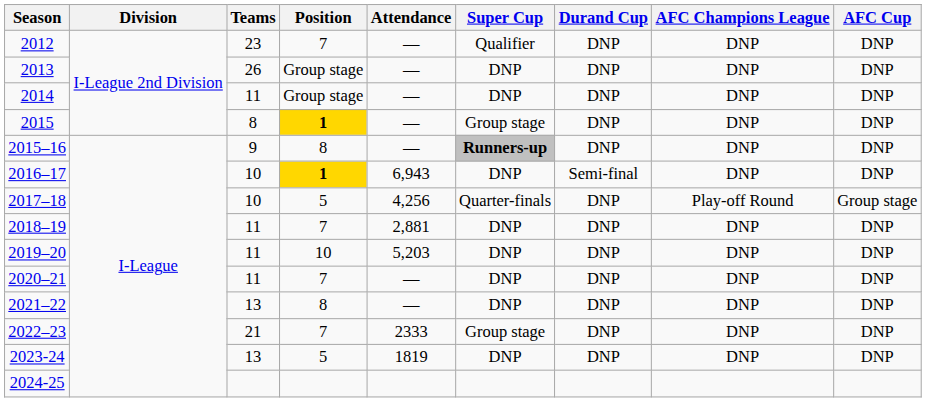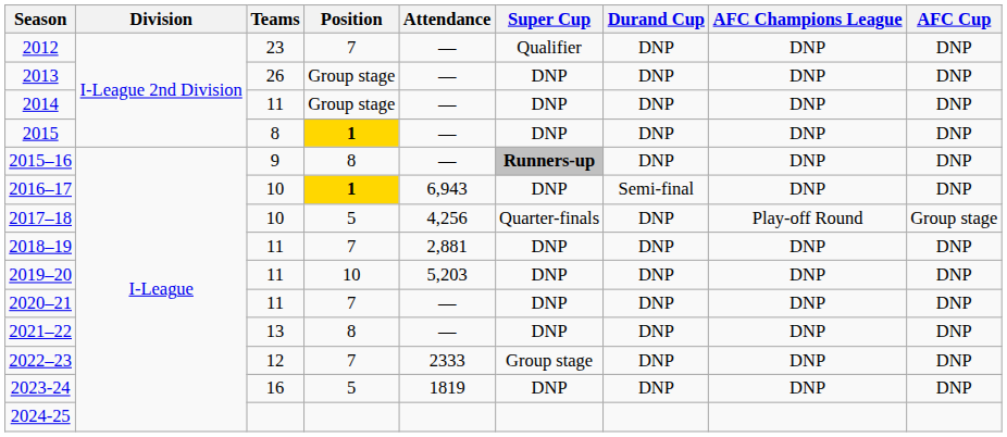2015 | Super Cup: Group stage -> DNP
2022–23 | Teams: 21 -> 12
2023-24 | Teams: 13 -> 16
